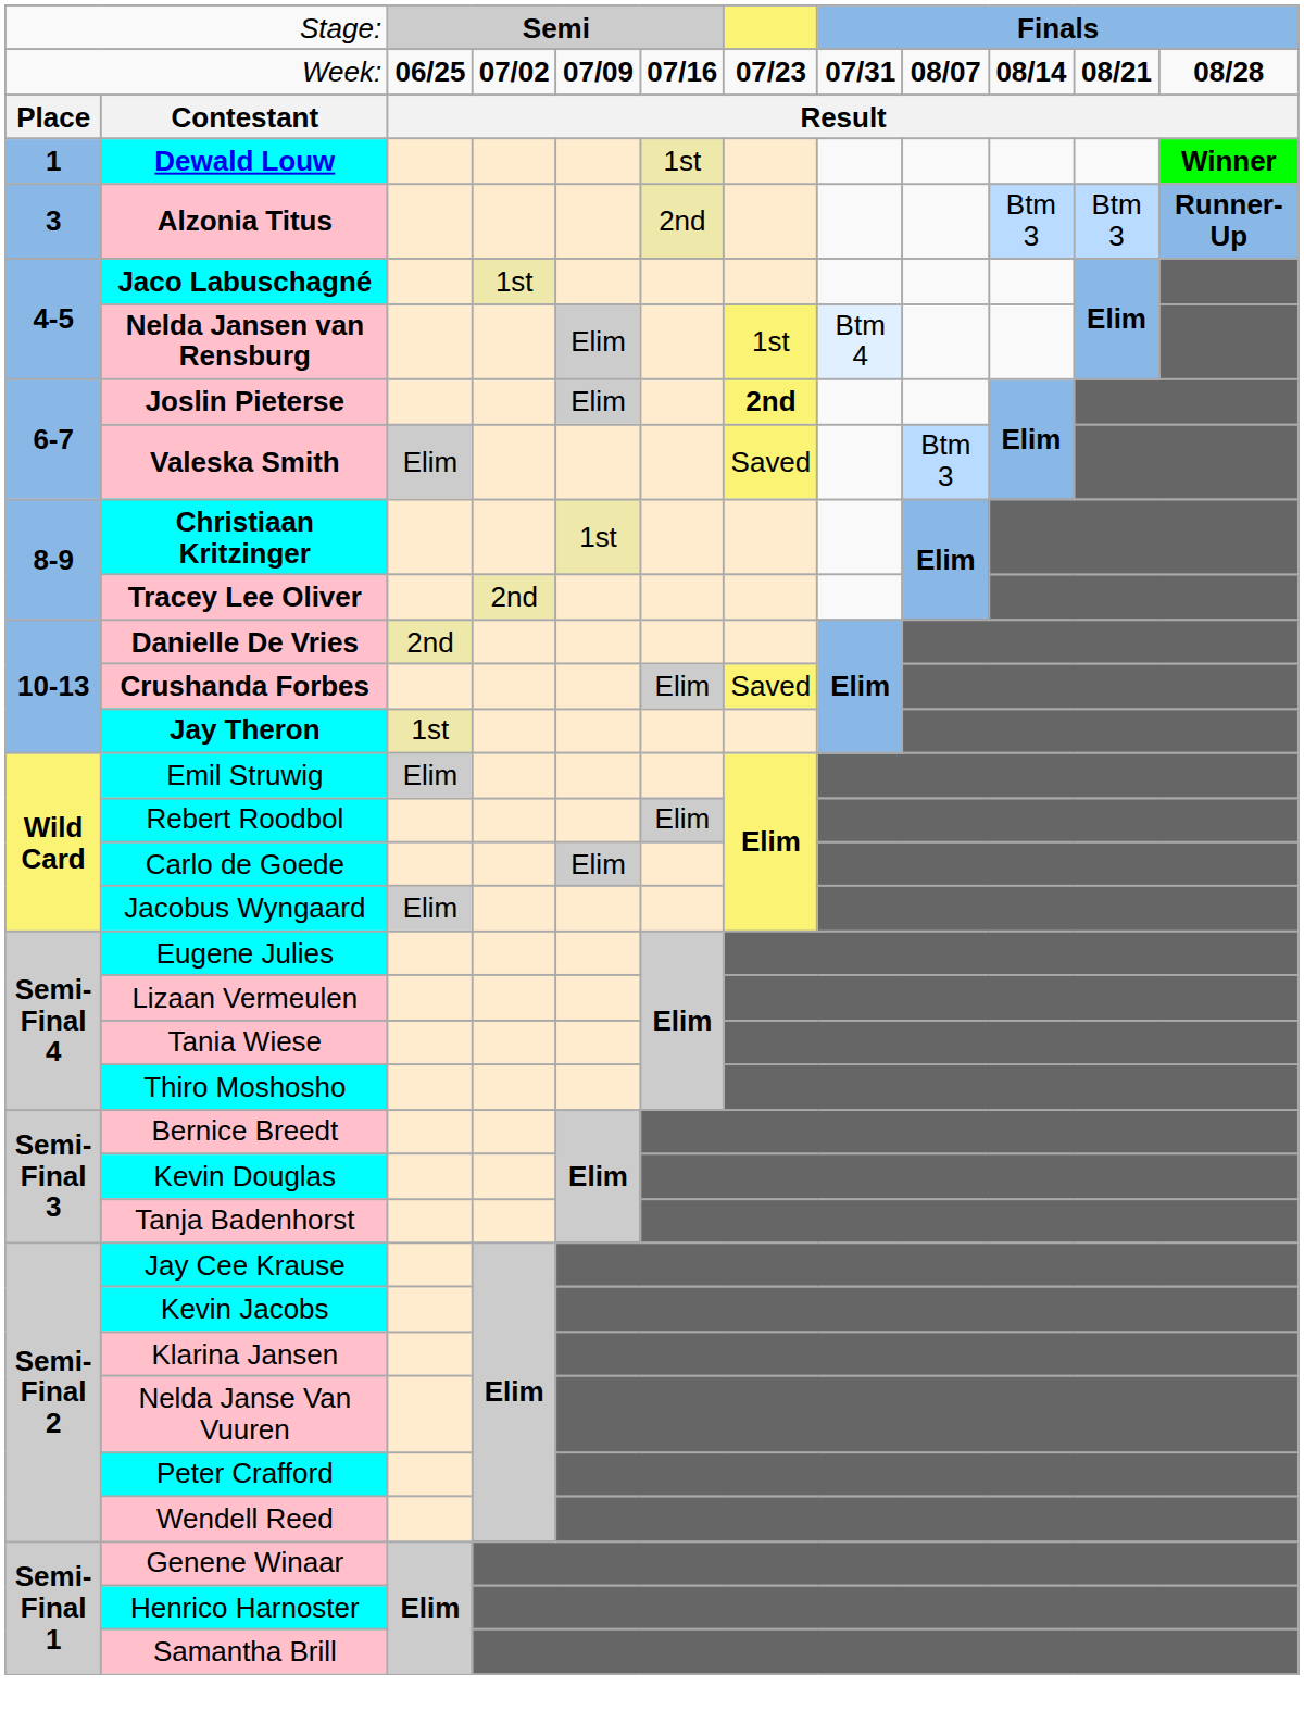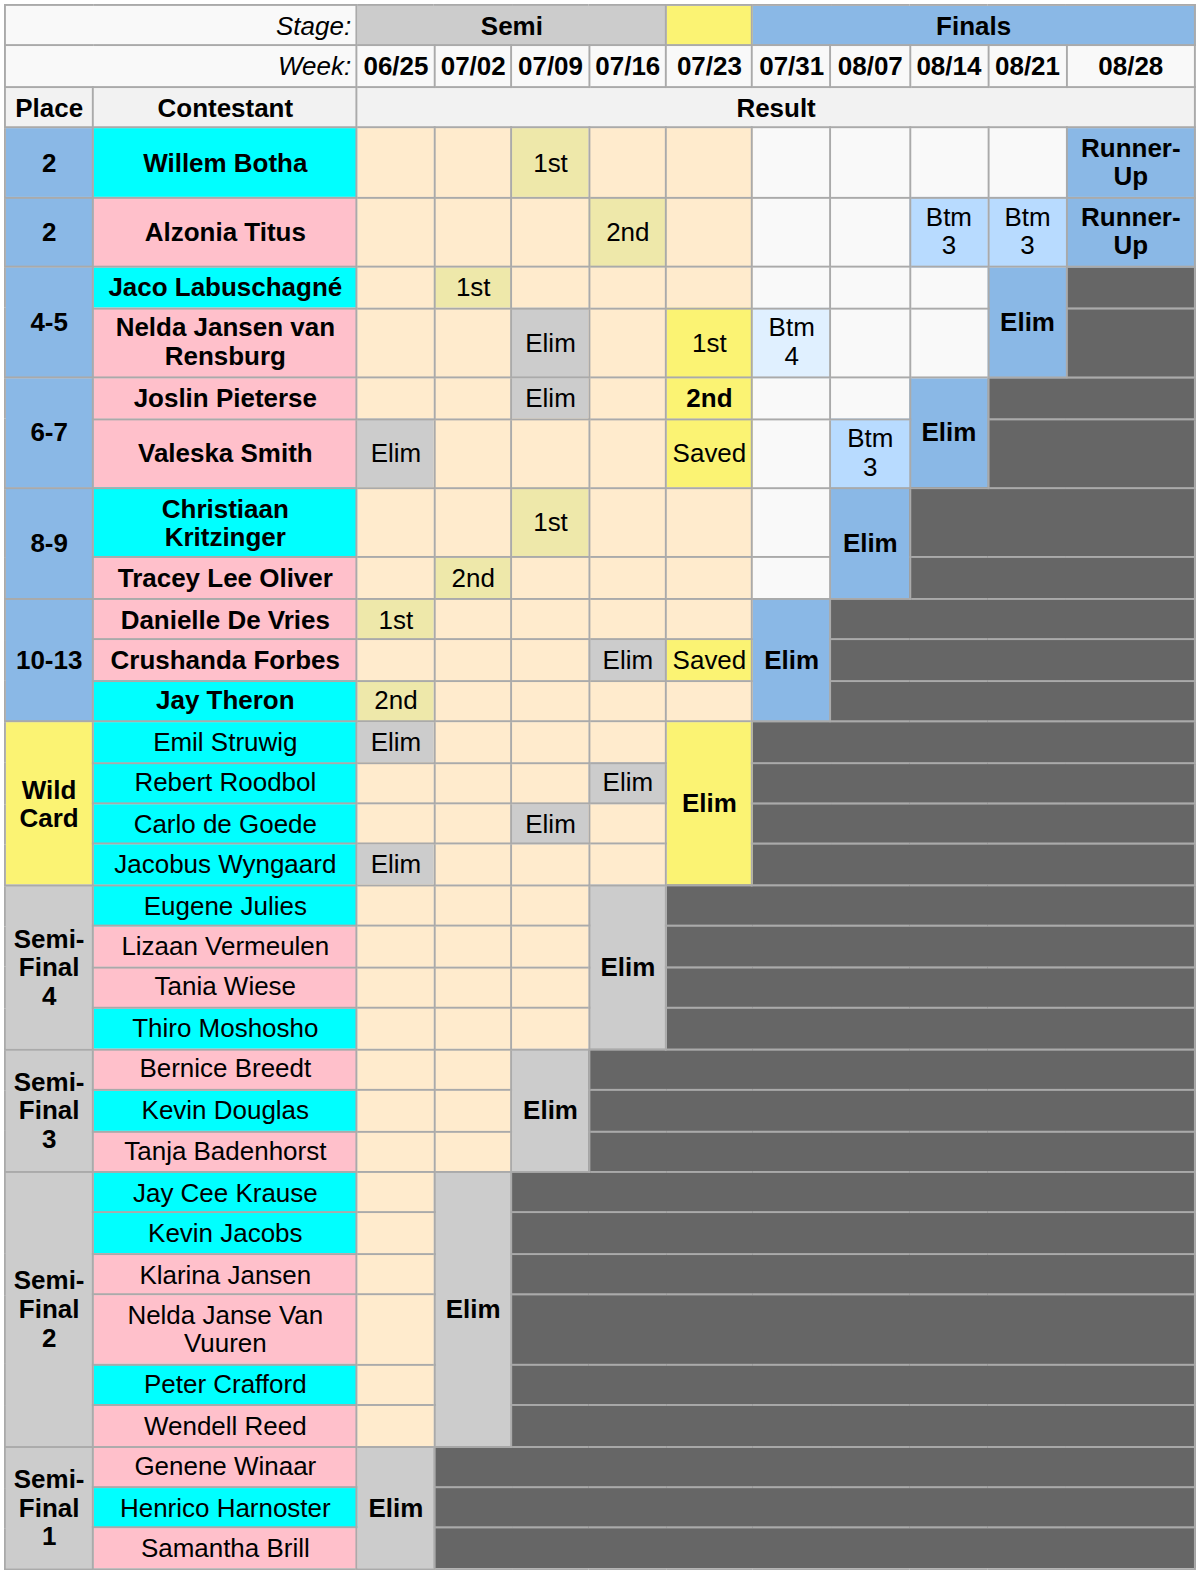- row: 1 | Dewald Louw | 1st | Winner
+ row: 2 | Willem Botha | 1st | Runner-Up
Alzonia Titus | column 1: 3 -> 2
Danielle De Vries | column 3: 2nd -> 1st
Jay Theron | column 3: 1st -> 2nd
